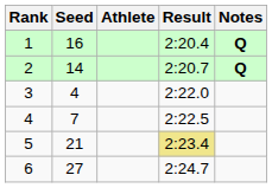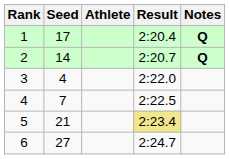1 | Seed: 16 -> 17
